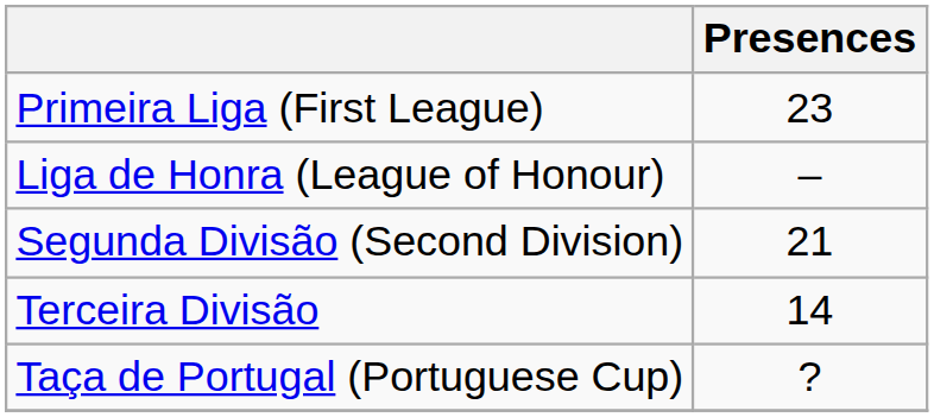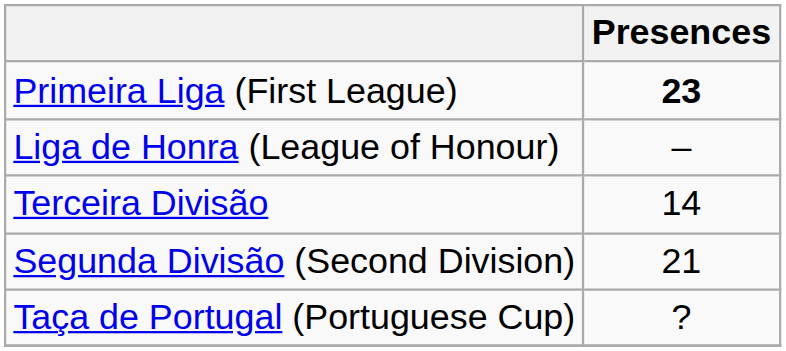Primeira Liga (First League) | Presences: normal -> bold
rows swapped: Segunda Divisão (Second Division) <-> Terceira Divisão
